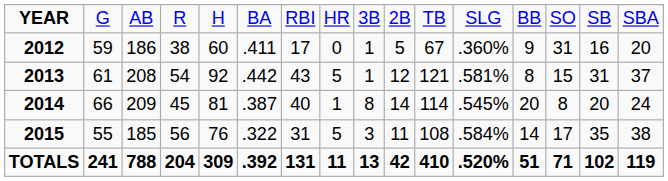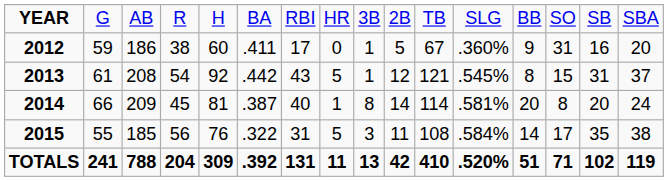2013 | column 12: .581% -> .545%
2014 | column 12: .545% -> .581%
